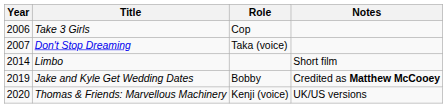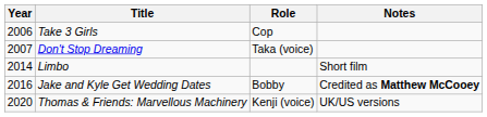Jake and Kyle Get Wedding Dates | Year: 2019 -> 2016
